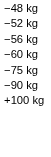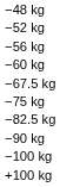+ row: −67.5 kg
+ row: −82.5 kg
+ row: −100 kg
